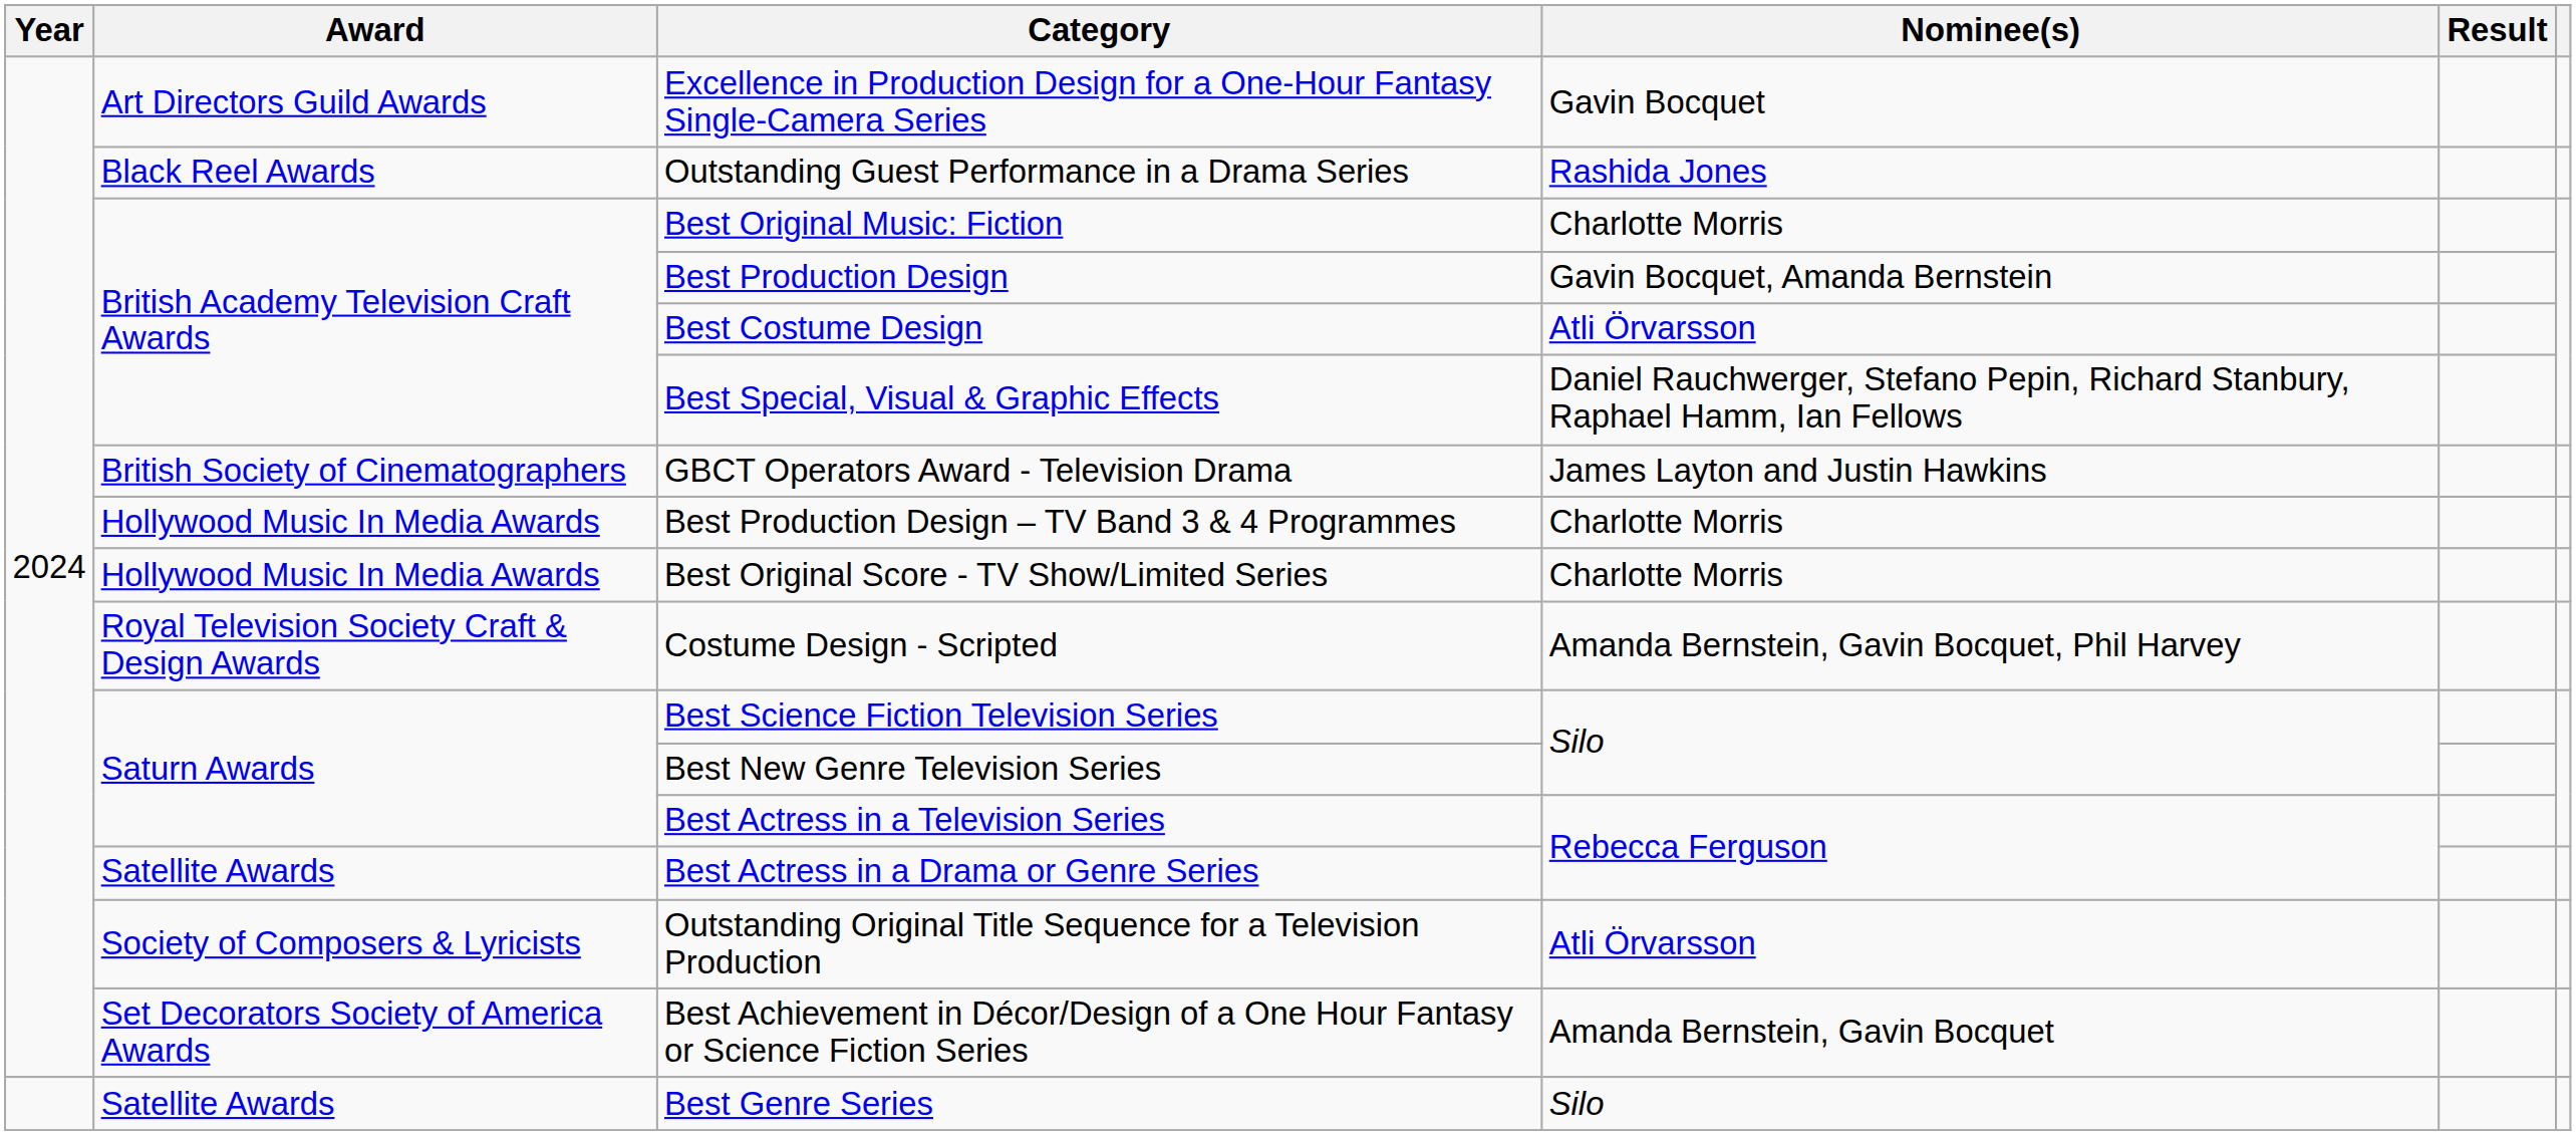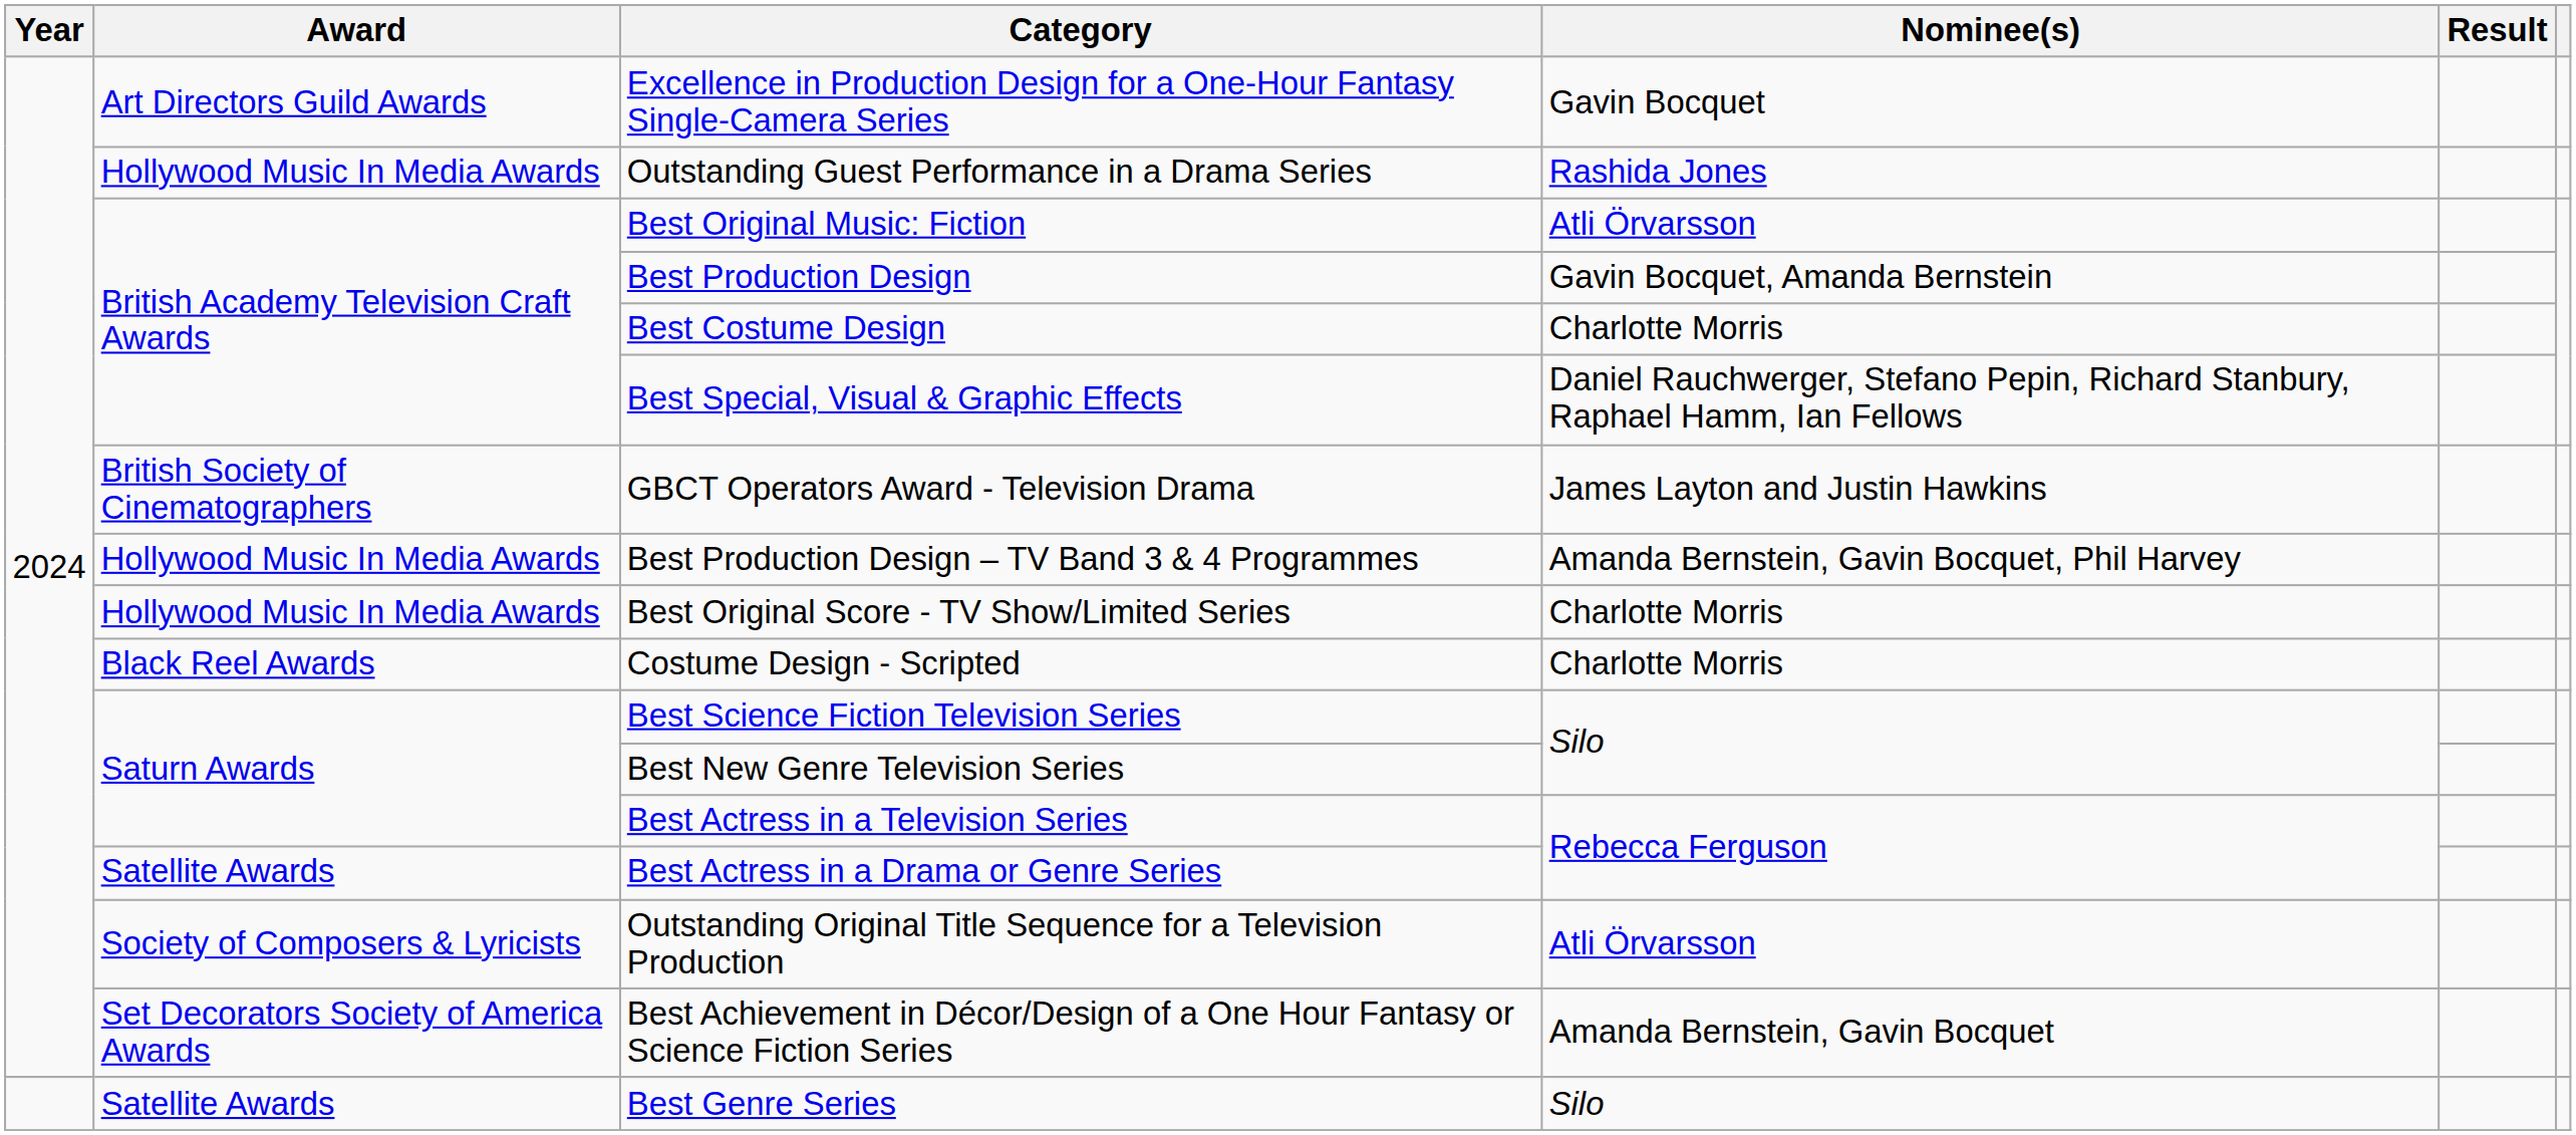Outstanding Guest Performance in a Drama Series | Award: Black Reel Awards -> Hollywood Music In Media Awards
Best Original Music: Fiction | Nominee(s): Charlotte Morris -> Atli Örvarsson
Best Costume Design | Nominee(s): Atli Örvarsson -> Charlotte Morris
Best Production Design – TV Band 3 & 4 Programmes | Nominee(s): Charlotte Morris -> Amanda Bernstein, Gavin Bocquet, Phil Harvey
Costume Design - Scripted | Award: Royal Television Society Craft & Design Awards -> Black Reel Awards
Costume Design - Scripted | Nominee(s): Amanda Bernstein, Gavin Bocquet, Phil Harvey -> Charlotte Morris
